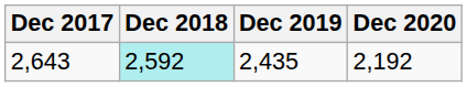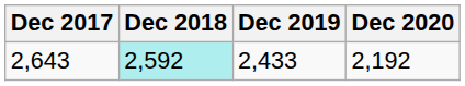2,643 | Dec 2019: 2,435 -> 2,433
